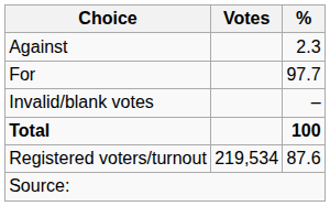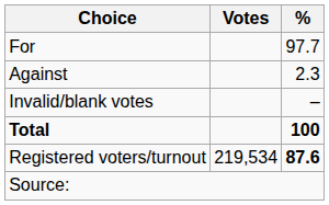rows swapped: For <-> Against
Registered voters/turnout | %: normal -> bold
